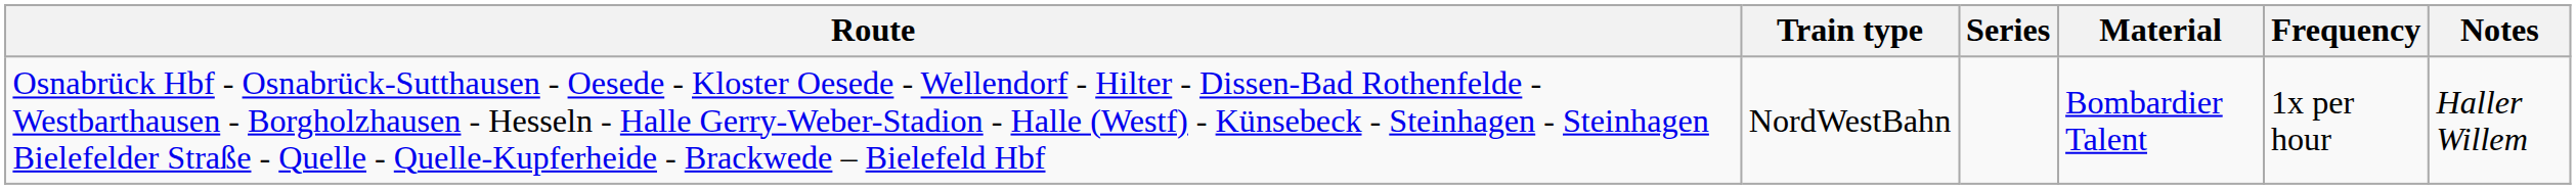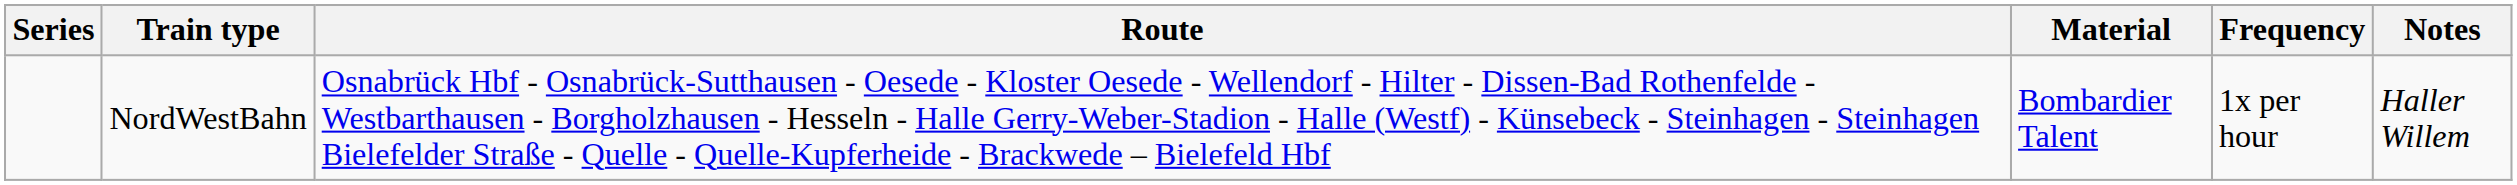columns swapped: Series <-> Route
